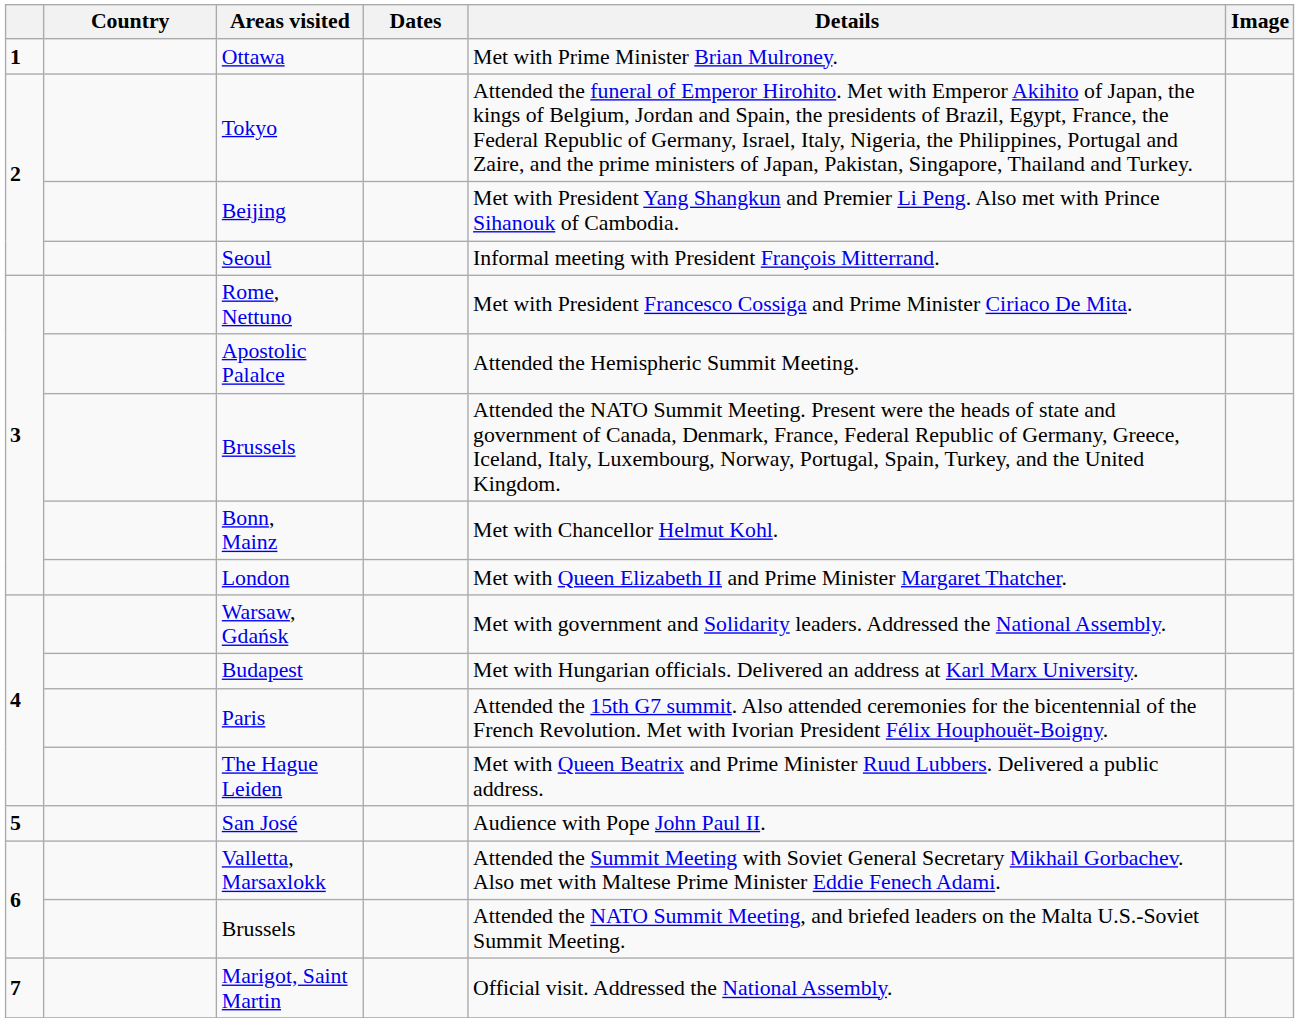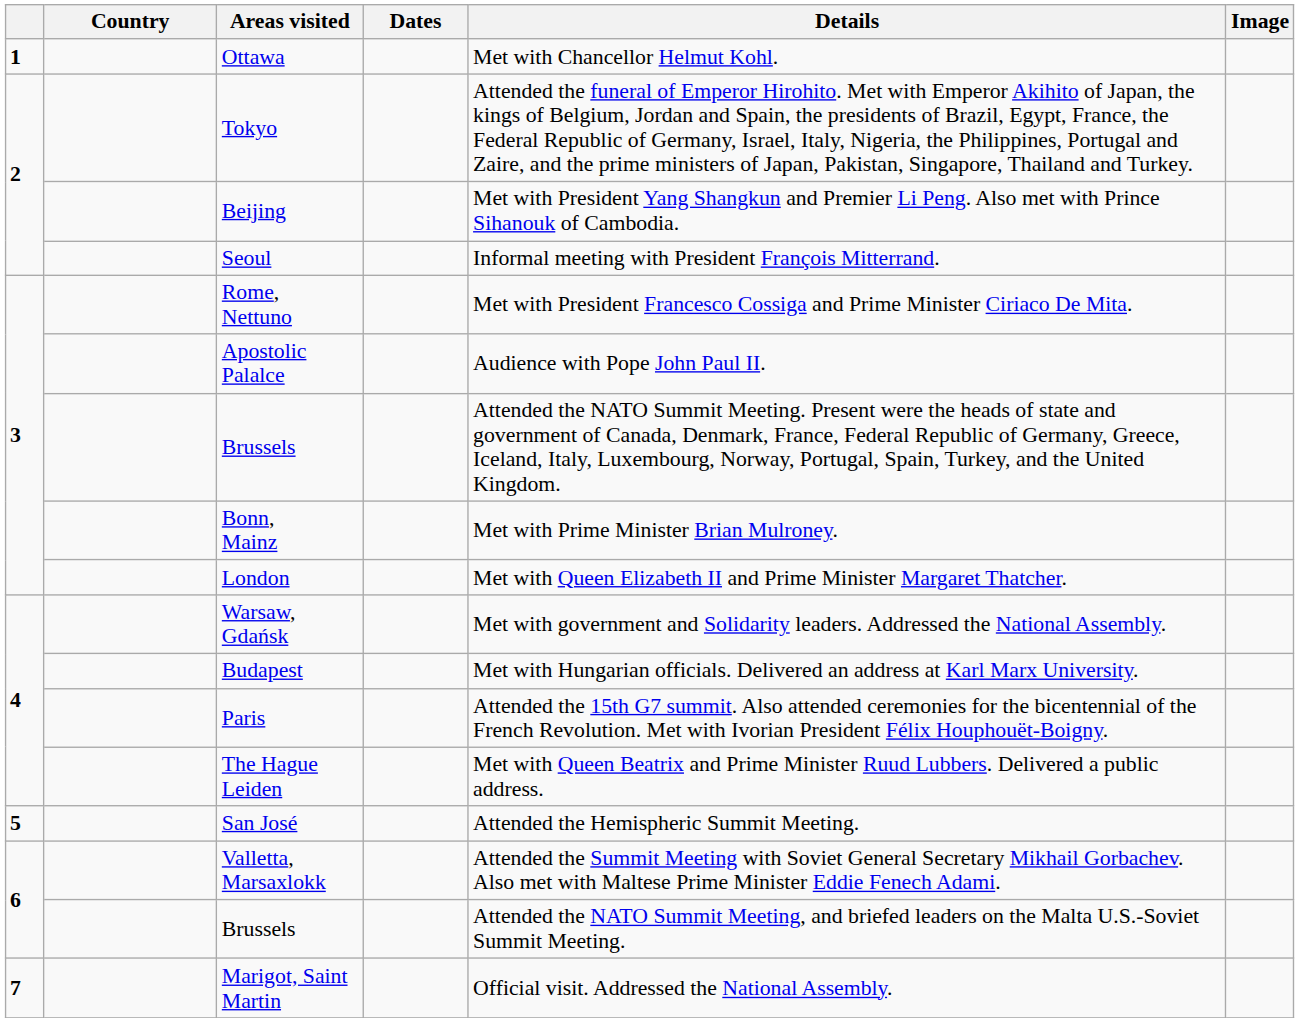Ottawa | Details: Met with Prime Minister Brian Mulroney. -> Met with Chancellor Helmut Kohl.
Apostolic Palalce | Details: Attended the Hemispheric Summit Meeting. -> Audience with Pope John Paul II.
Bonn, Mainz | Details: Met with Chancellor Helmut Kohl. -> Met with Prime Minister Brian Mulroney.
San José | Details: Audience with Pope John Paul II. -> Attended the Hemispheric Summit Meeting.
